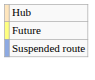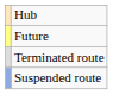+ row: Terminated route
